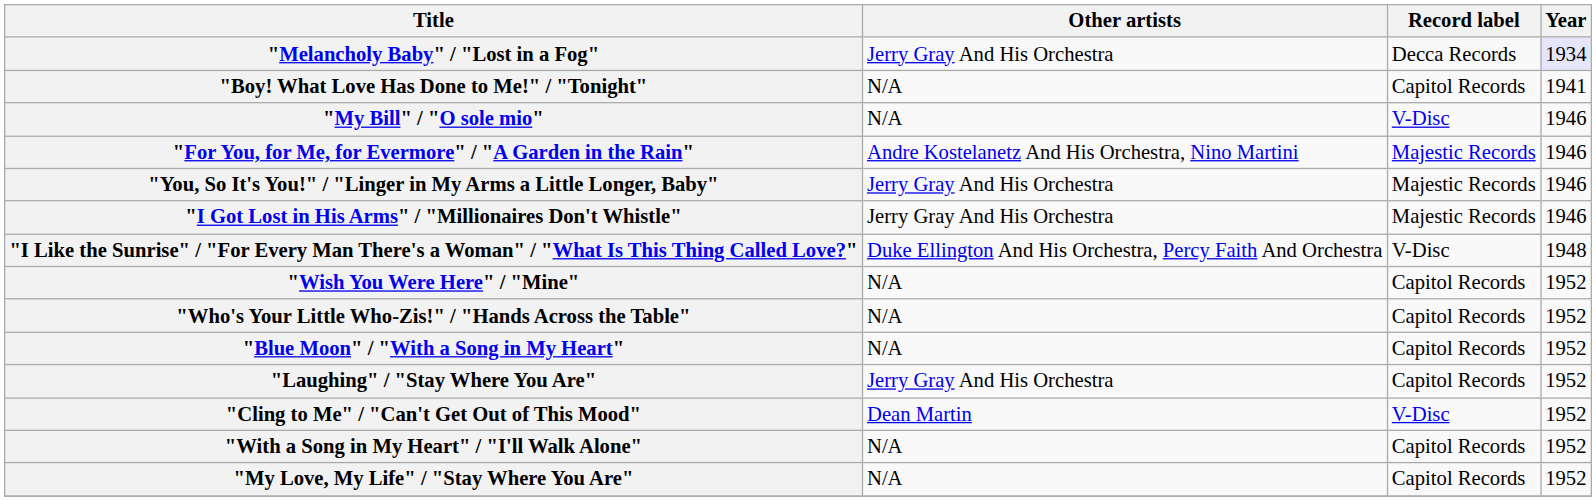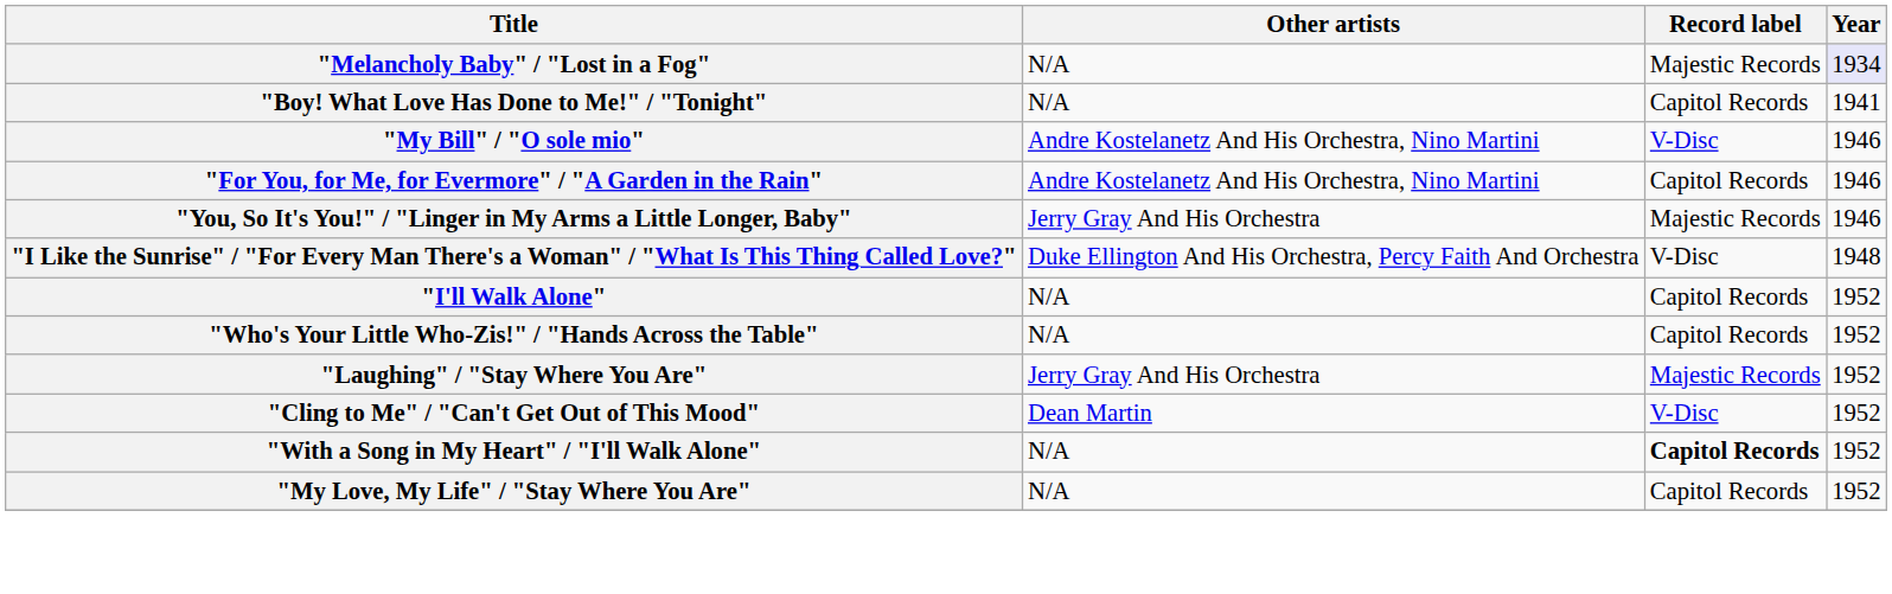"Melancholy Baby" / "Lost in a Fog" | Other artists: Jerry Gray And His Orchestra -> N/A
"Melancholy Baby" / "Lost in a Fog" | Record label: Decca Records -> Majestic Records
"My Bill" / "O sole mio" | Other artists: N/A -> Andre Kostelanetz And His Orchestra, Nino Martini
"For You, for Me, for Evermore" / "A Garden in the Rain" | Record label: Majestic Records -> Capitol Records
- row: "I Got Lost in His Arms" / "Millionaires Don't Whistle" | Jerry Gray And His Orchestra | Majestic Records | 1946
+ row: "I'll Walk Alone" | N/A | Capitol Records | 1952
- row: "Wish You Were Here" / "Mine" | N/A | Capitol Records | 1952
- row: "Blue Moon" / "With a Song in My Heart" | N/A | Capitol Records | 1952
"Laughing" / "Stay Where You Are" | Record label: Capitol Records -> Majestic Records
"With a Song in My Heart" / "I'll Walk Alone" | Record label: normal -> bold
